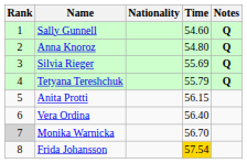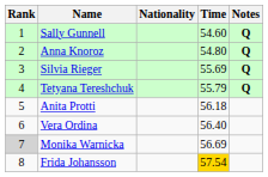Anita Protti | Time: 56.15 -> 56.18
Monika Warnicka | Time: 56.70 -> 56.69
